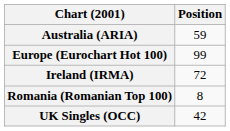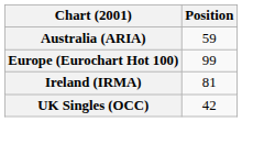Ireland (IRMA) | Position: 72 -> 81
- row: Romania (Romanian Top 100) | 8
